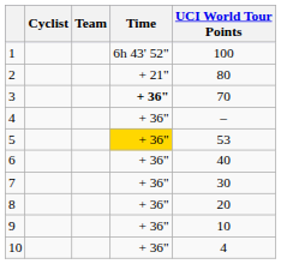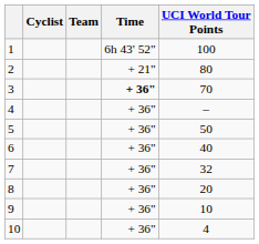5 | Time: gold background -> no background
5 | UCI World Tour Points: 53 -> 50
7 | UCI World Tour Points: 30 -> 32
